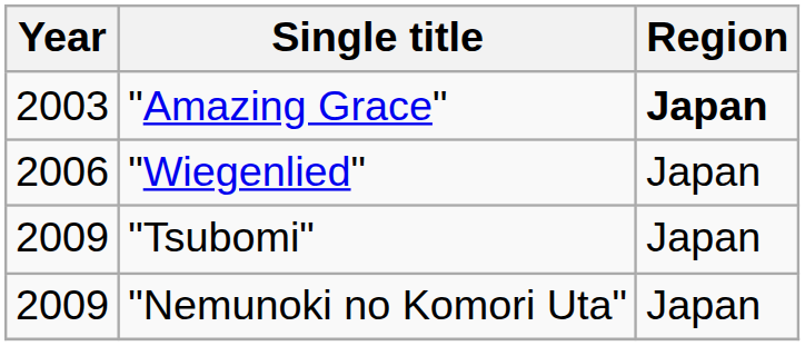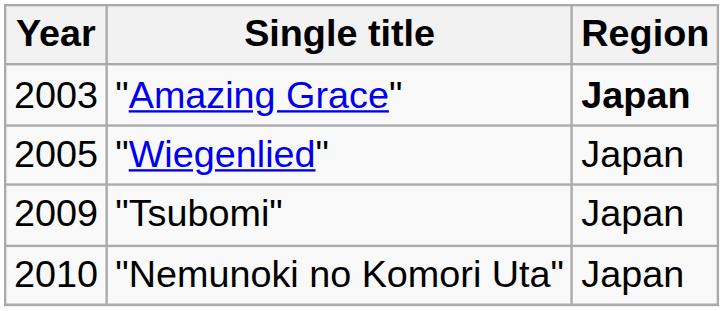"Wiegenlied" | Year: 2006 -> 2005
"Nemunoki no Komori Uta" | Year: 2009 -> 2010
